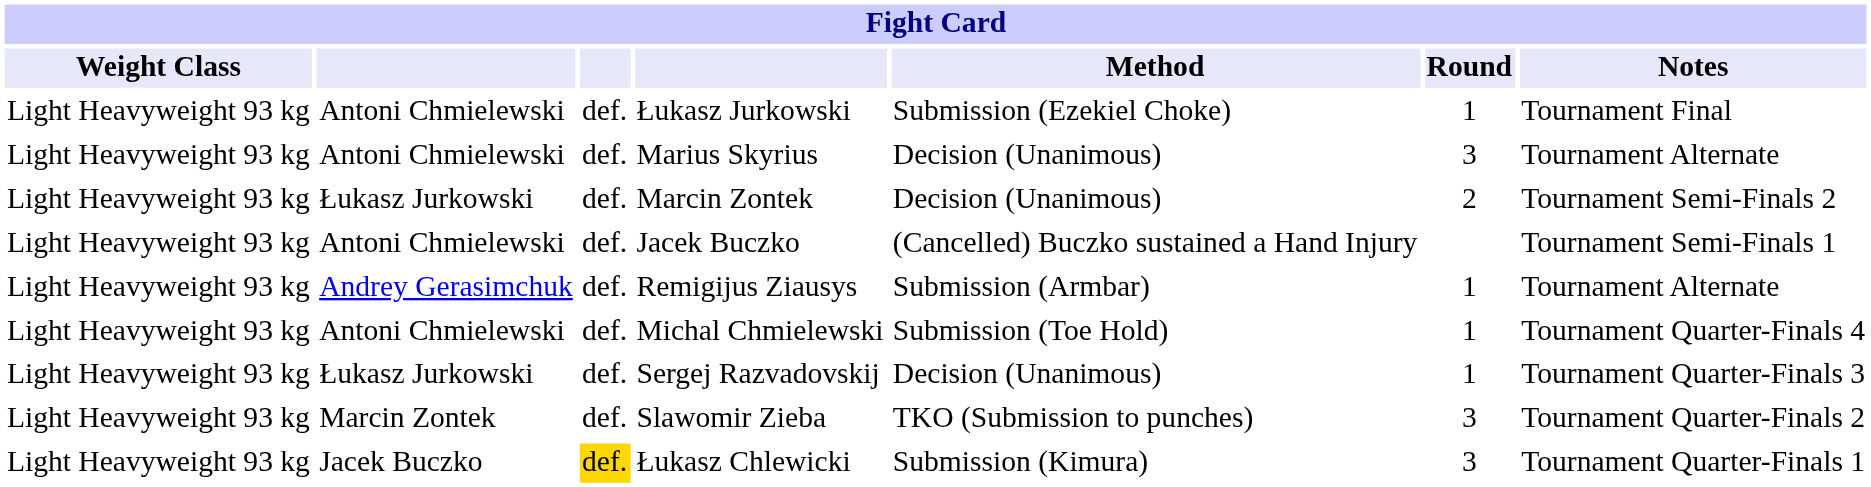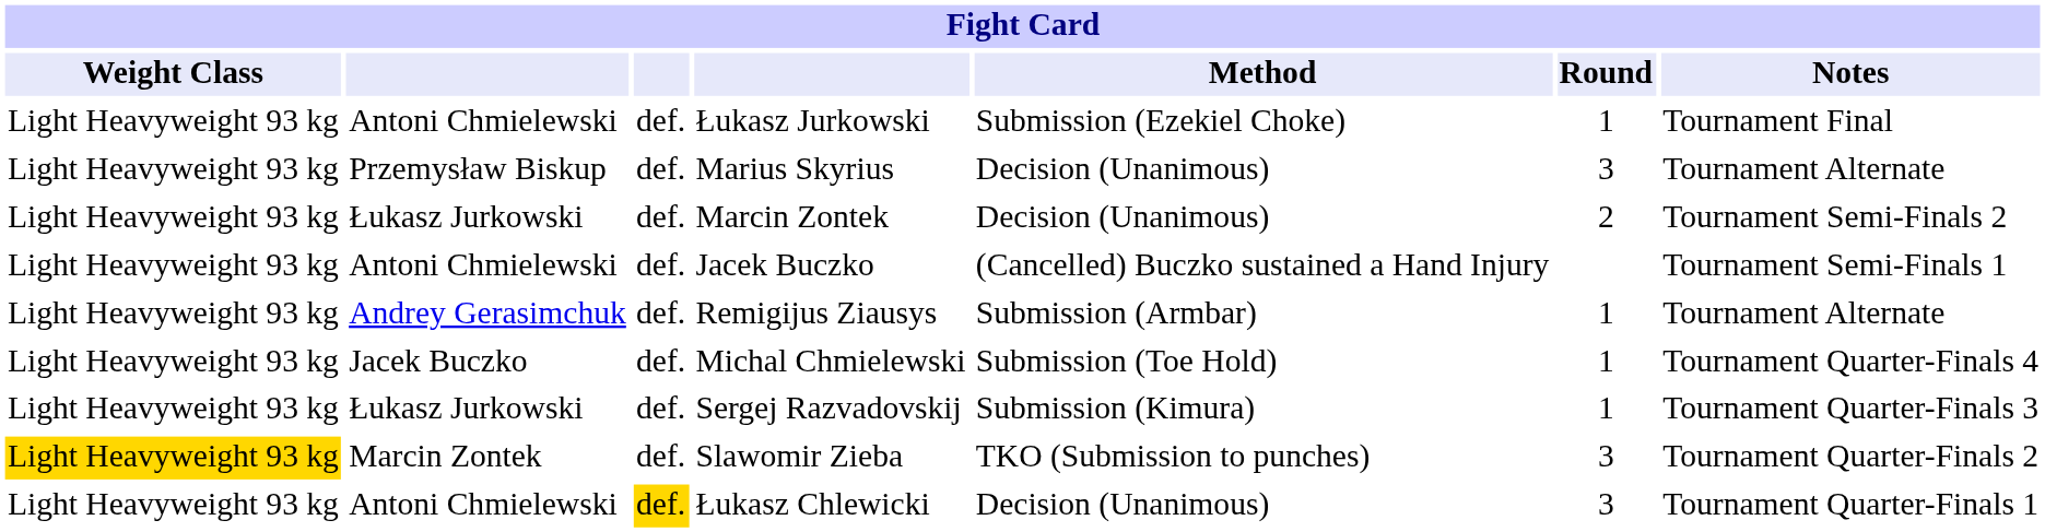Marius Skyrius | column 2: Antoni Chmielewski -> Przemysław Biskup
Michal Chmielewski | column 2: Antoni Chmielewski -> Jacek Buczko
Sergej Razvadovskij | Method: Decision (Unanimous) -> Submission (Kimura)
Slawomir Zieba | Weight Class: no background -> gold background
Łukasz Chlewicki | column 2: Jacek Buczko -> Antoni Chmielewski
Łukasz Chlewicki | Method: Submission (Kimura) -> Decision (Unanimous)
